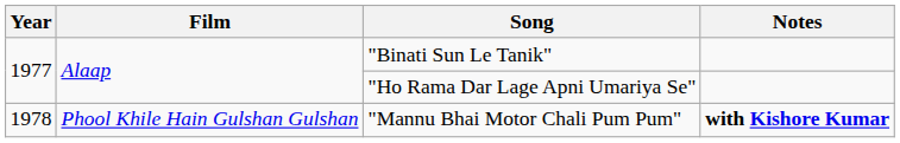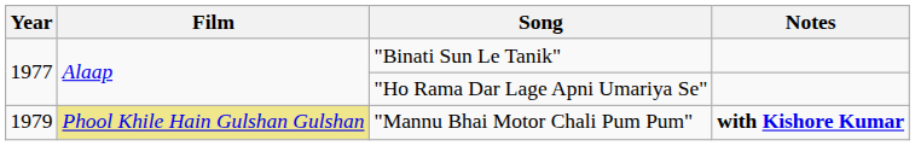"Mannu Bhai Motor Chali Pum Pum" | Year: 1978 -> 1979
"Mannu Bhai Motor Chali Pum Pum" | Film: no background -> khaki background
